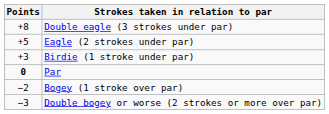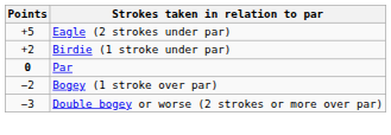- row: +8 | Double eagle (3 strokes under par)
Birdie (1 stroke under par) | Points: +3 -> +2
